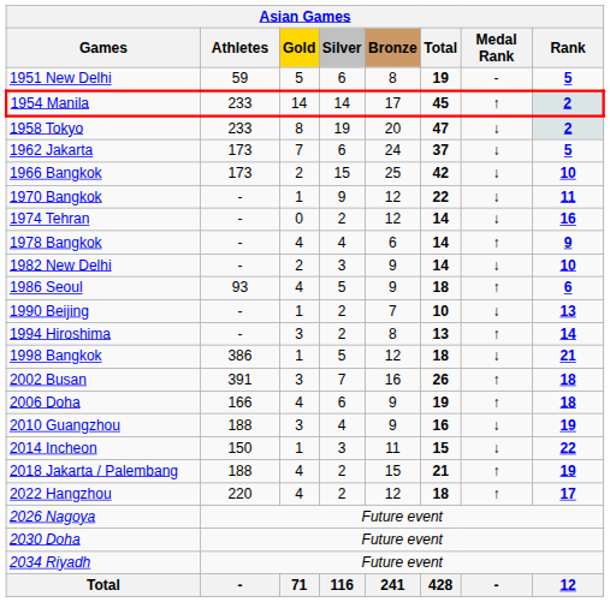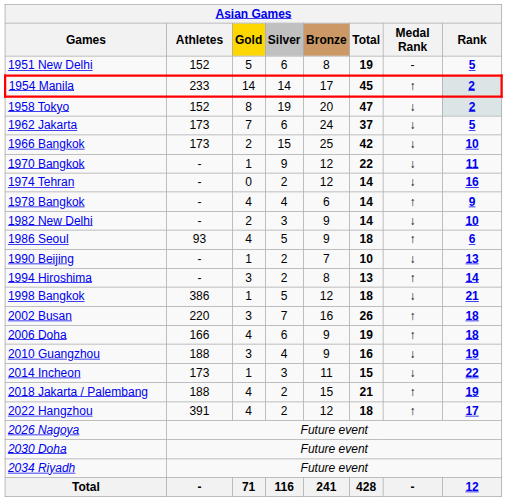1951 New Delhi | Athletes: 59 -> 152
1958 Tokyo | Athletes: 233 -> 152
2002 Busan | Athletes: 391 -> 220
2014 Incheon | Athletes: 150 -> 173
2022 Hangzhou | Athletes: 220 -> 391
